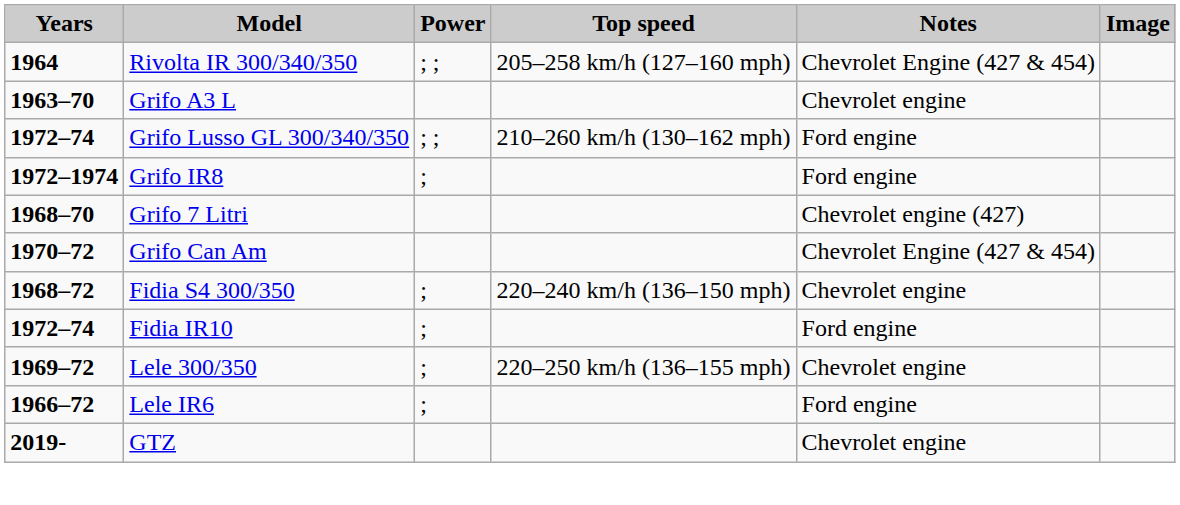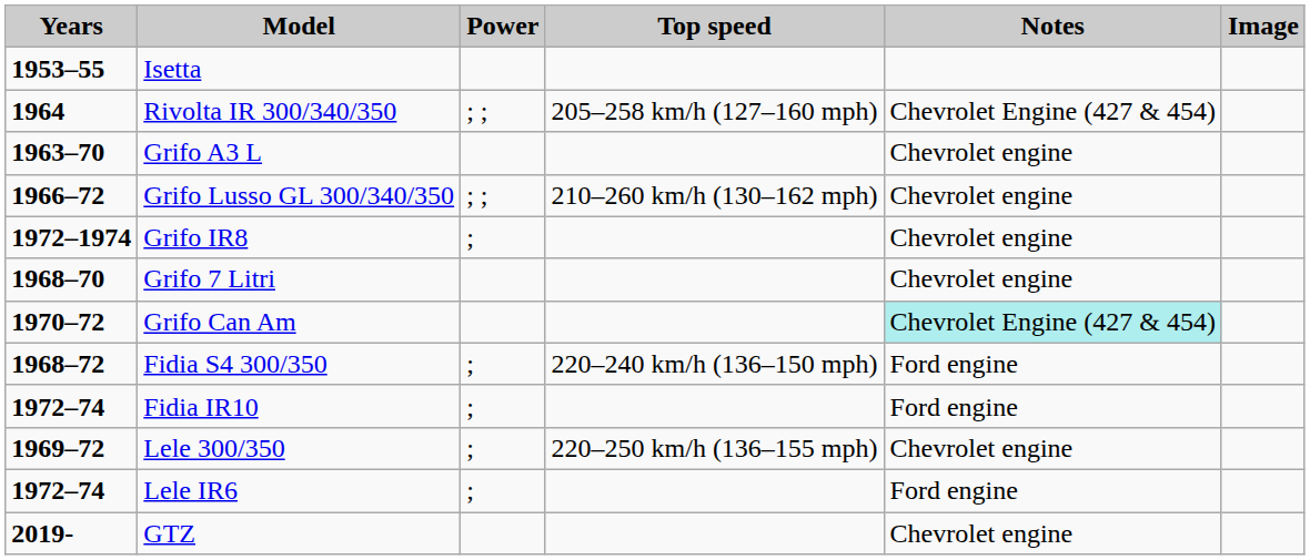+ row: 1953–55 | Isetta
Grifo Lusso GL 300/340/350 | Years: 1972–74 -> 1966–72
Grifo Lusso GL 300/340/350 | Notes: Ford engine -> Chevrolet engine
Grifo IR8 | Notes: Ford engine -> Chevrolet engine
Grifo 7 Litri | Notes: Chevrolet engine (427) -> Chevrolet engine
Grifo Can Am | Notes: no background -> paleturquoise background
Fidia S4 300/350 | Notes: Chevrolet engine -> Ford engine
Lele IR6 | Years: 1966–72 -> 1972–74
